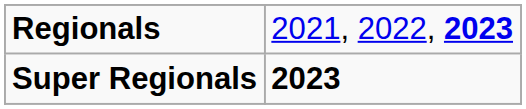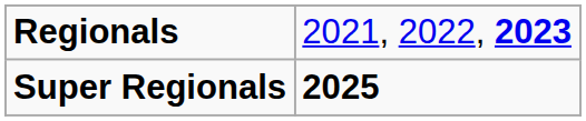Super Regionals | column 2: 2023 -> 2025
